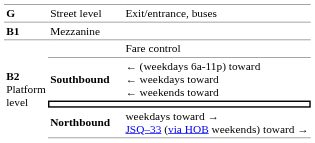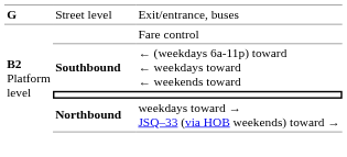- row: B1 | Mezzanine
